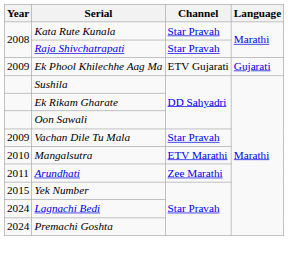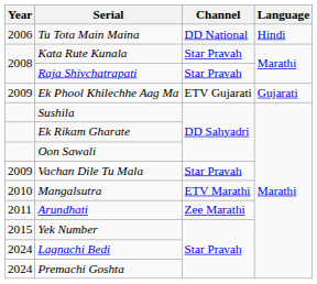+ row: 2006 | Tu Tota Main Maina | DD National | Hindi
